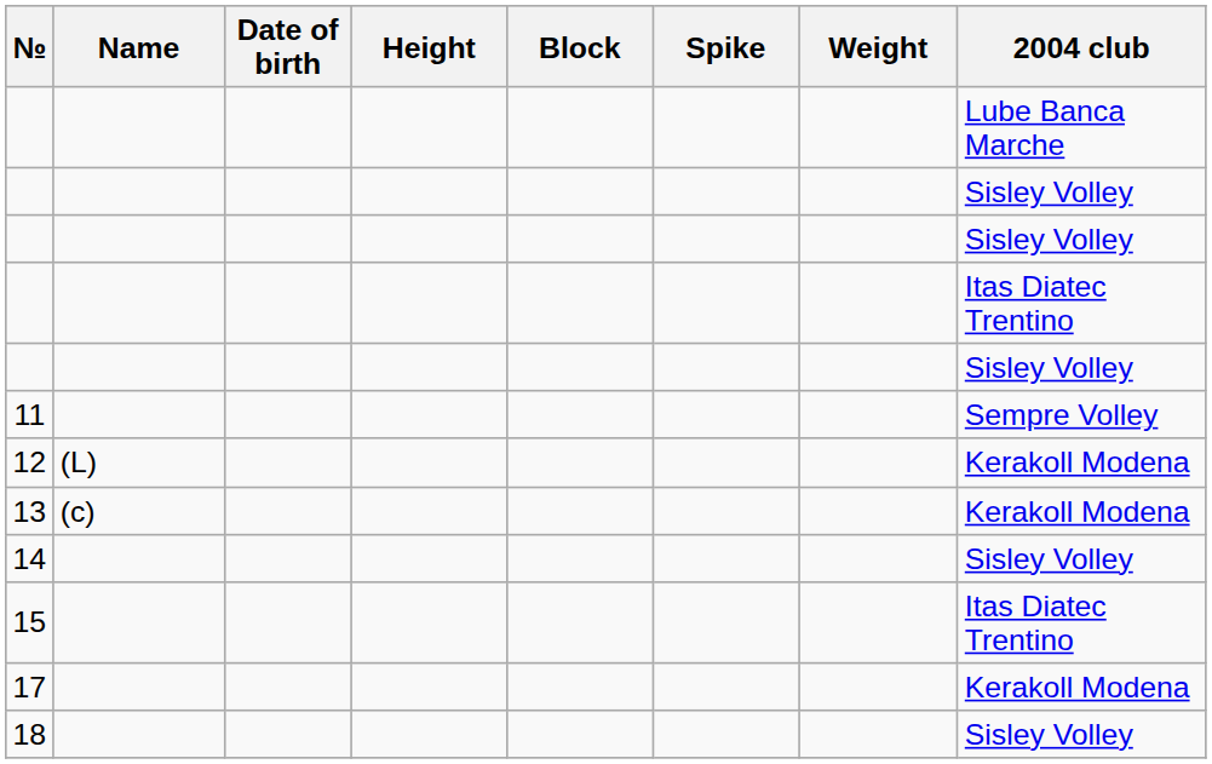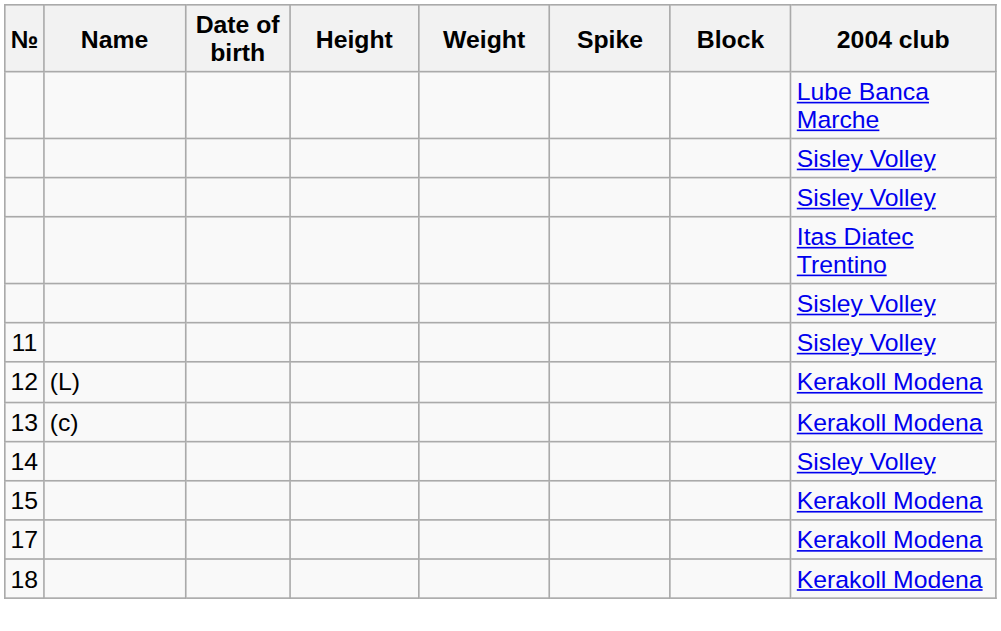columns swapped: Weight <-> Block
11 | 2004 club: Sempre Volley -> Sisley Volley
15 | 2004 club: Itas Diatec Trentino -> Kerakoll Modena
18 | 2004 club: Sisley Volley -> Kerakoll Modena
